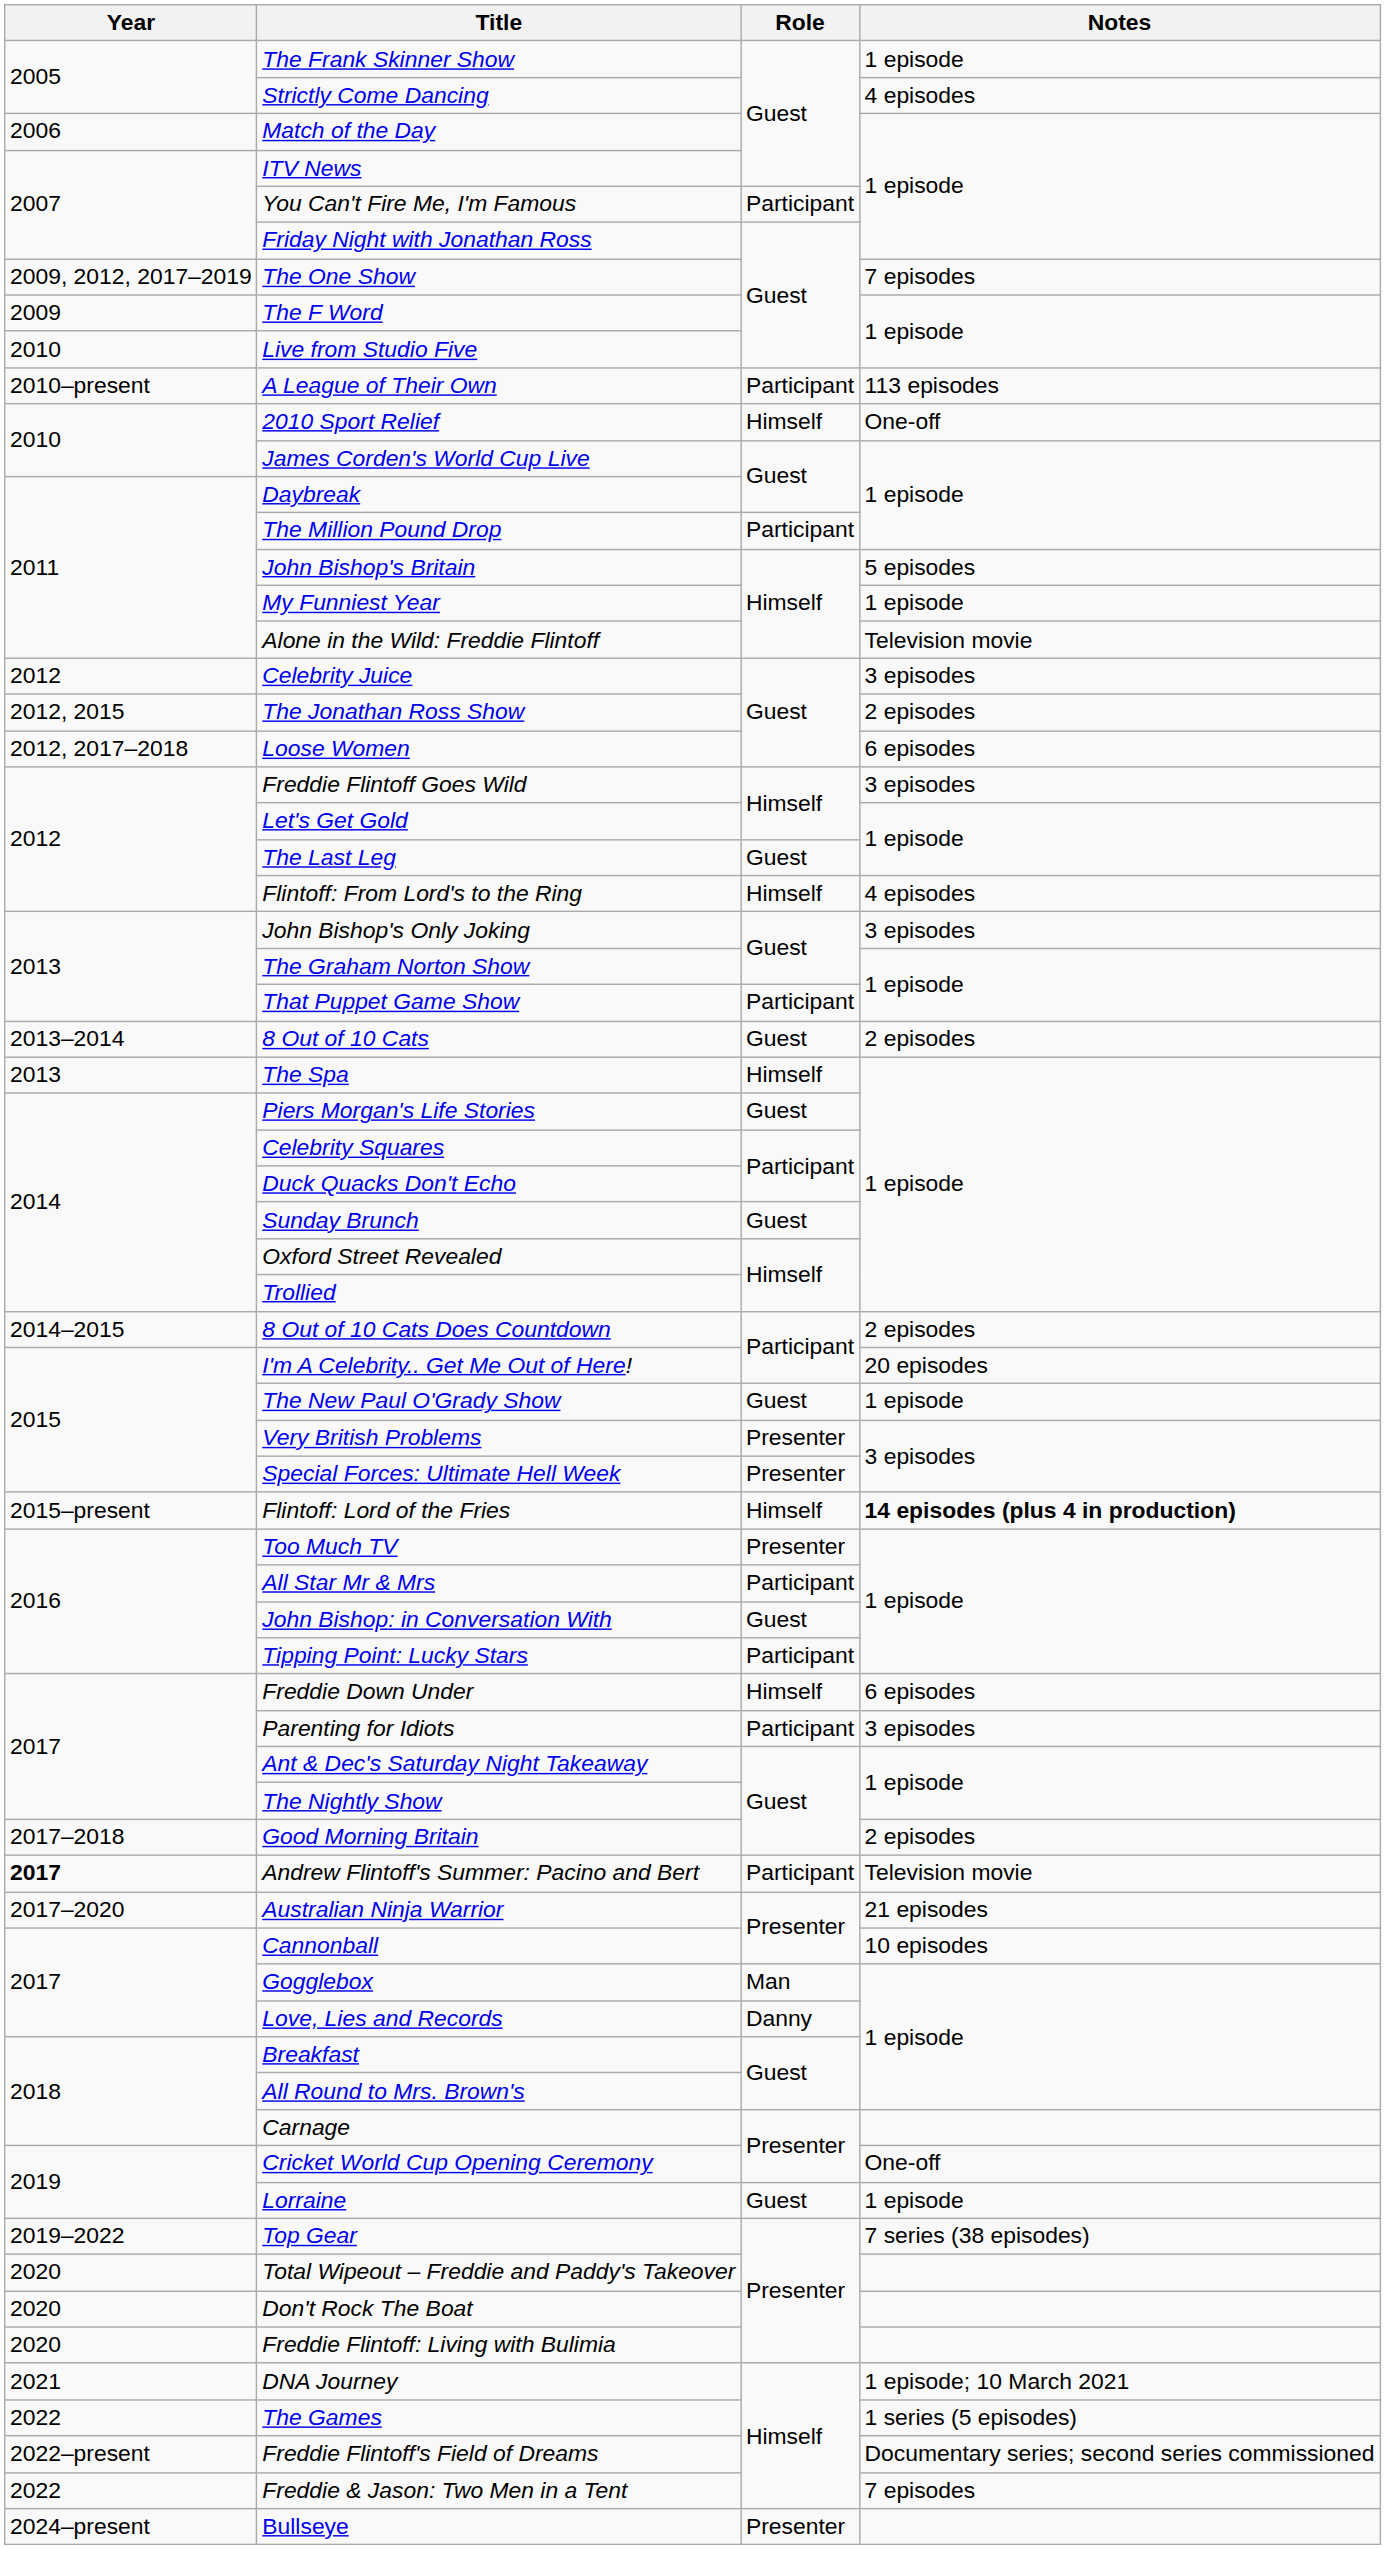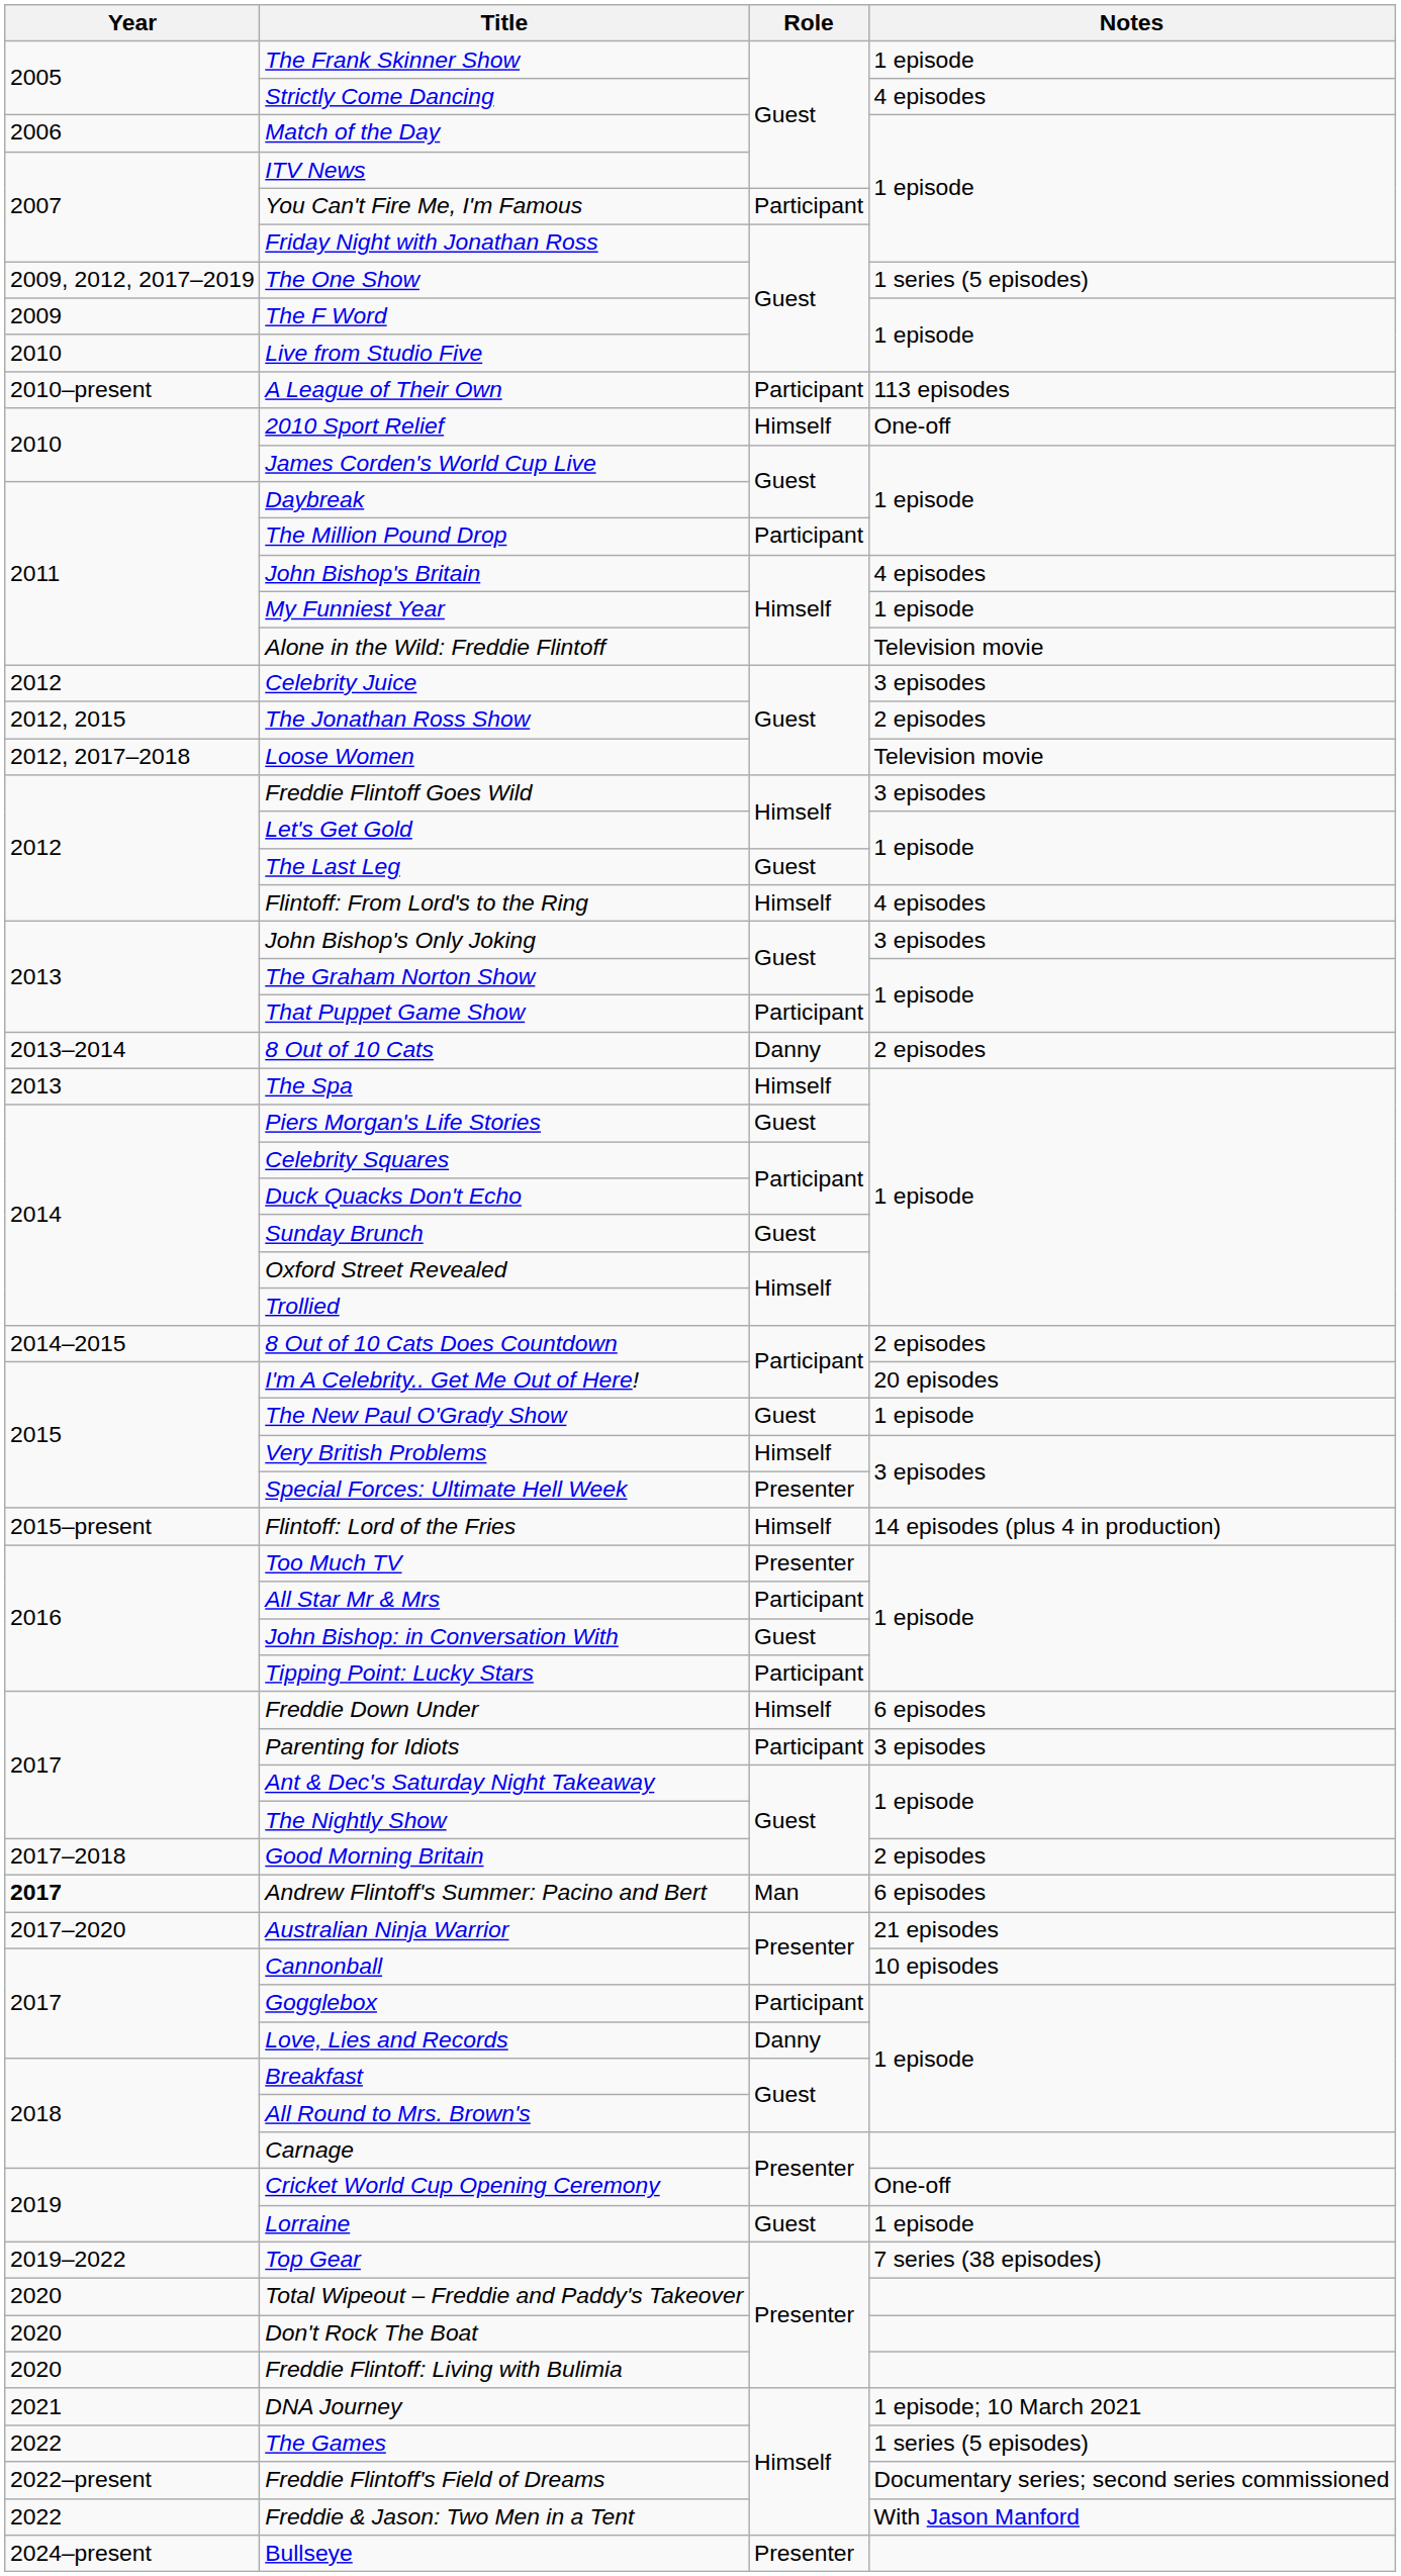The One Show | Notes: 7 episodes -> 1 series (5 episodes)
John Bishop's Britain | Notes: 5 episodes -> 4 episodes
Loose Women | Notes: 6 episodes -> Television movie
8 Out of 10 Cats | Role: Guest -> Danny
Very British Problems | Role: Presenter -> Himself
Flintoff: Lord of the Fries | Notes: bold -> normal
Andrew Flintoff's Summer: Pacino and Bert | Role: Participant -> Man
Andrew Flintoff's Summer: Pacino and Bert | Notes: Television movie -> 6 episodes
Gogglebox | Role: Man -> Participant
Freddie & Jason: Two Men in a Tent | Notes: 7 episodes -> With Jason Manford
